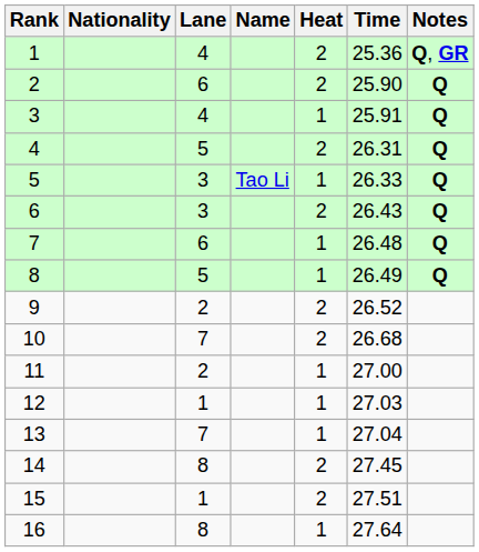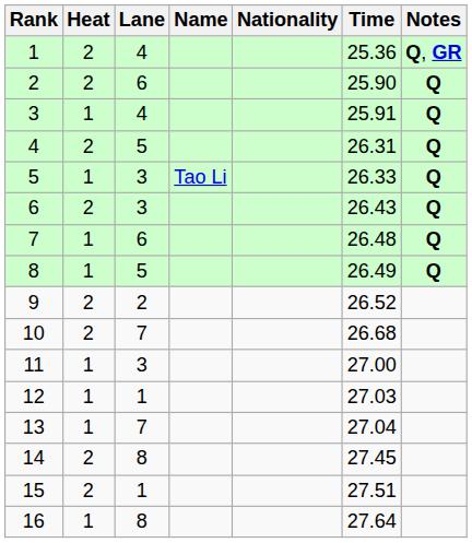columns swapped: Heat <-> Nationality
11 | Lane: 2 -> 3
